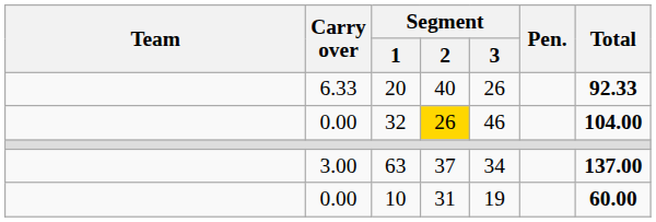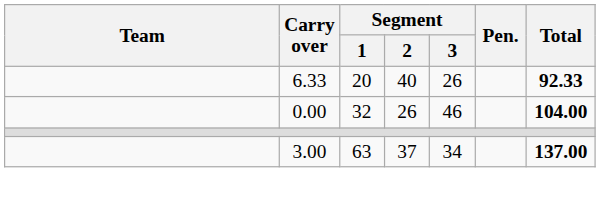32 | Segment / 2: gold background -> no background
- row: 0.00 | 10 | 31 | 19 | 60.00
